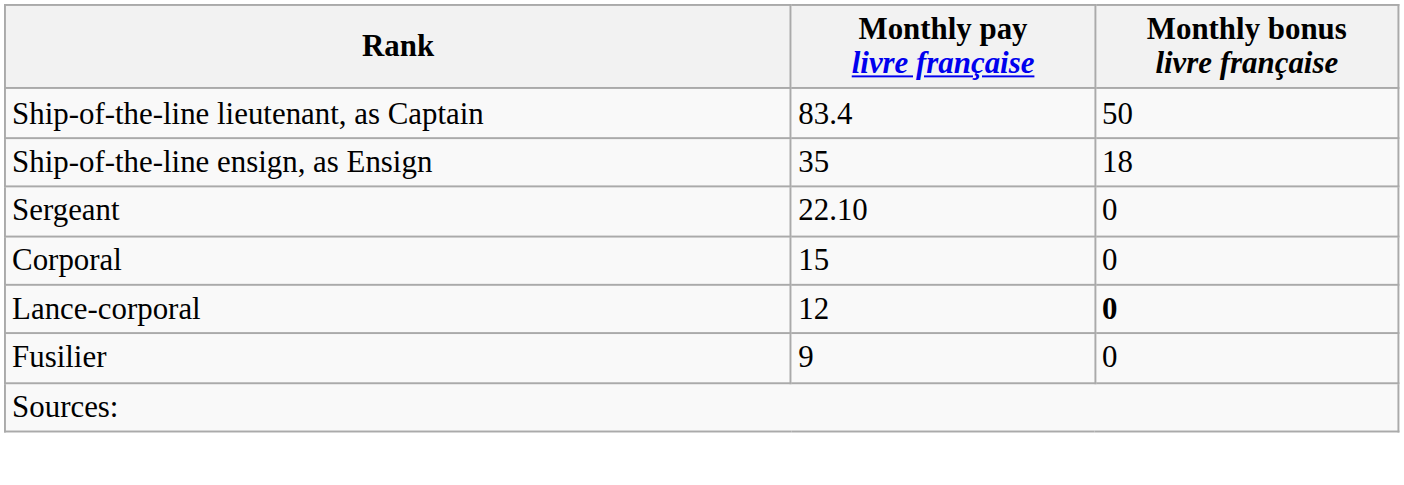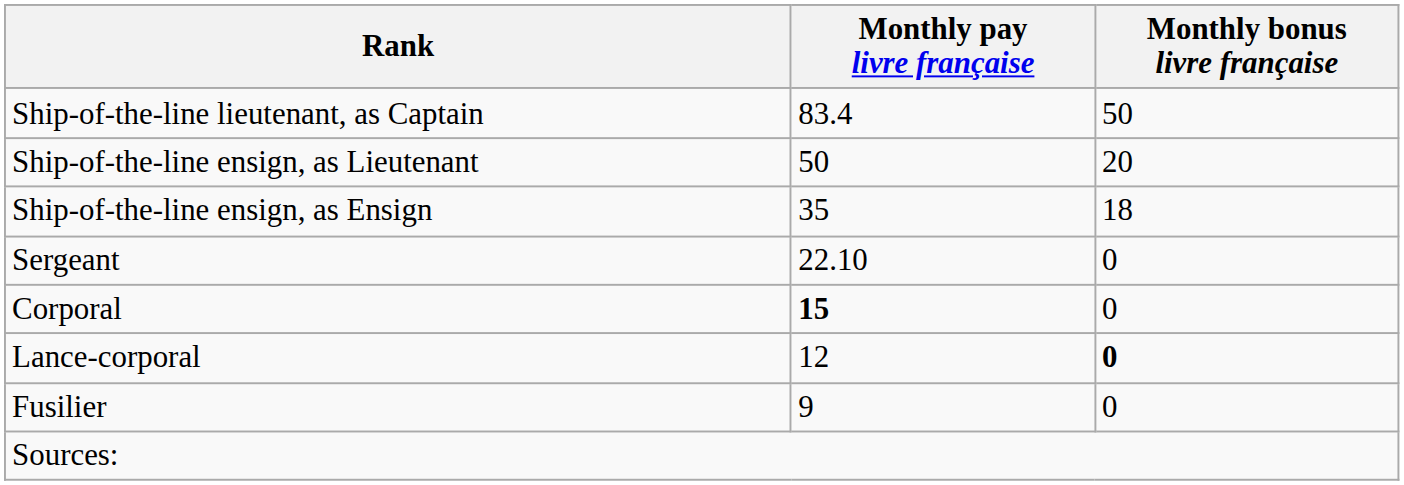+ row: Ship-of-the-line ensign, as Lieutenant | 50 | 20
Corporal | Monthly pay livre française: normal -> bold
